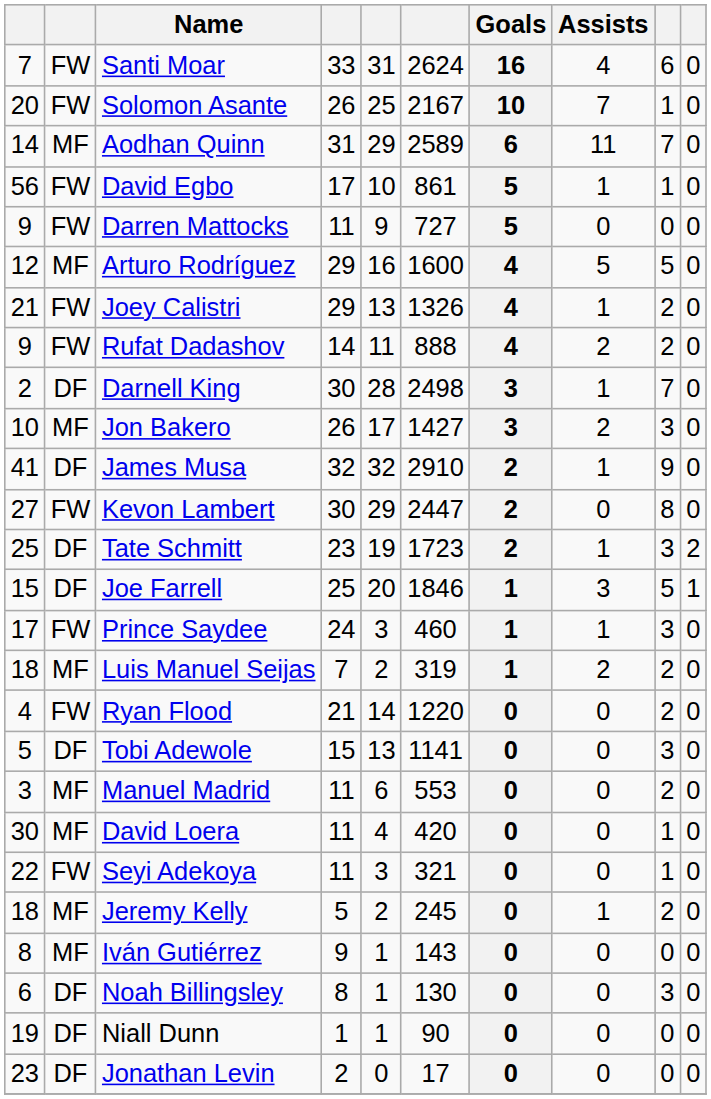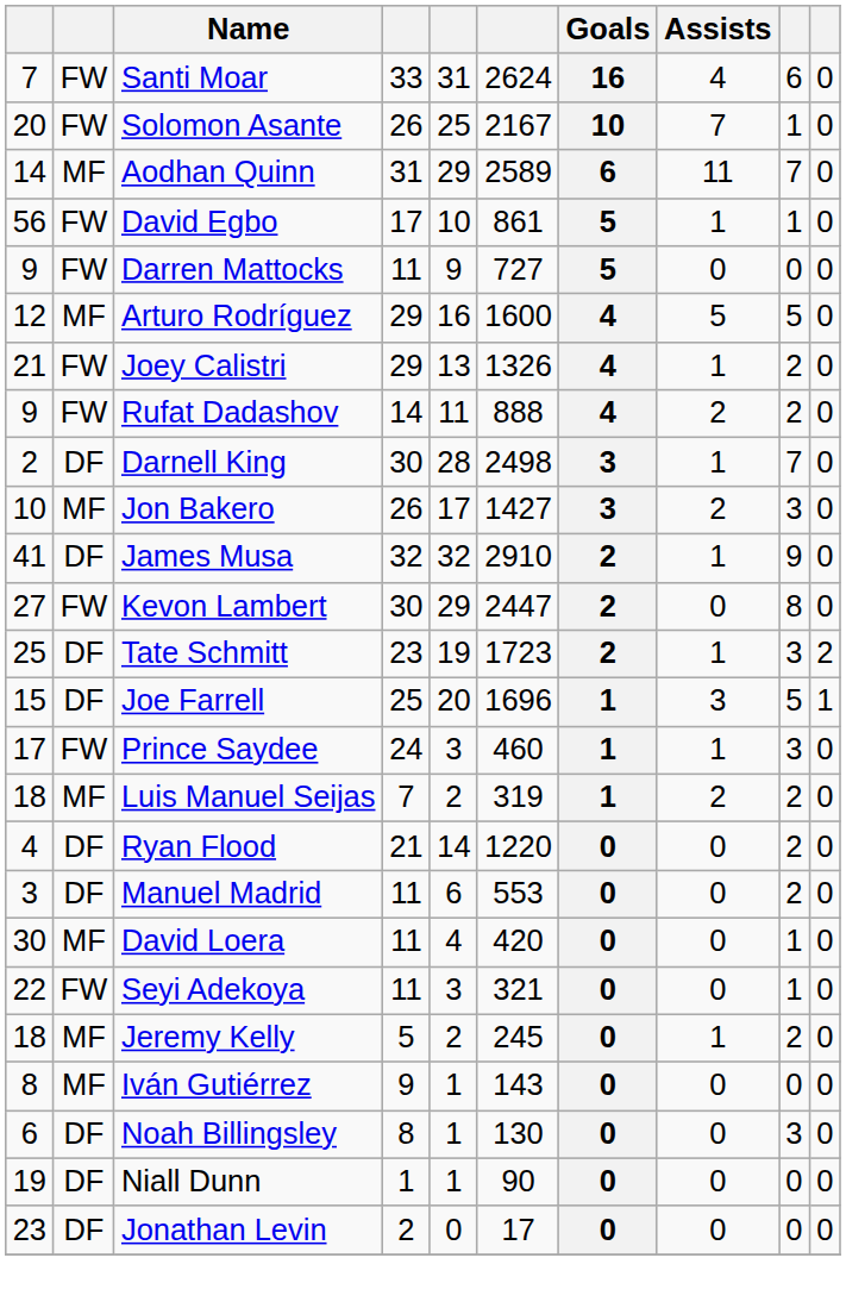Joe Farrell | column 6: 1846 -> 1696
Ryan Flood | column 2: FW -> DF
- row: 5 | DF | Tobi Adewole | 15 | 13 | 1141 | 0 | 0 | 3 | 0
Manuel Madrid | column 2: MF -> DF
